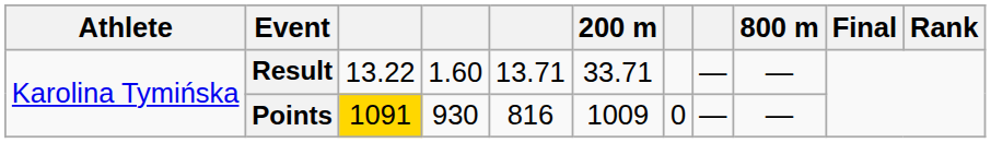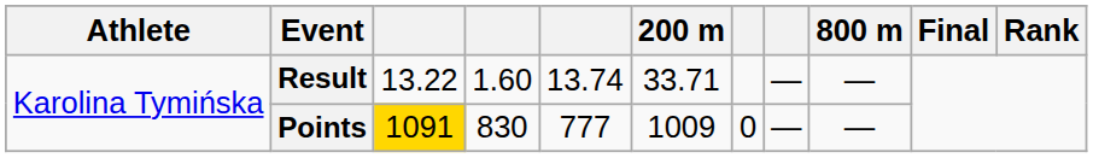Result | column 5: 13.71 -> 13.74
Points | column 4: 930 -> 830
Points | column 5: 816 -> 777
